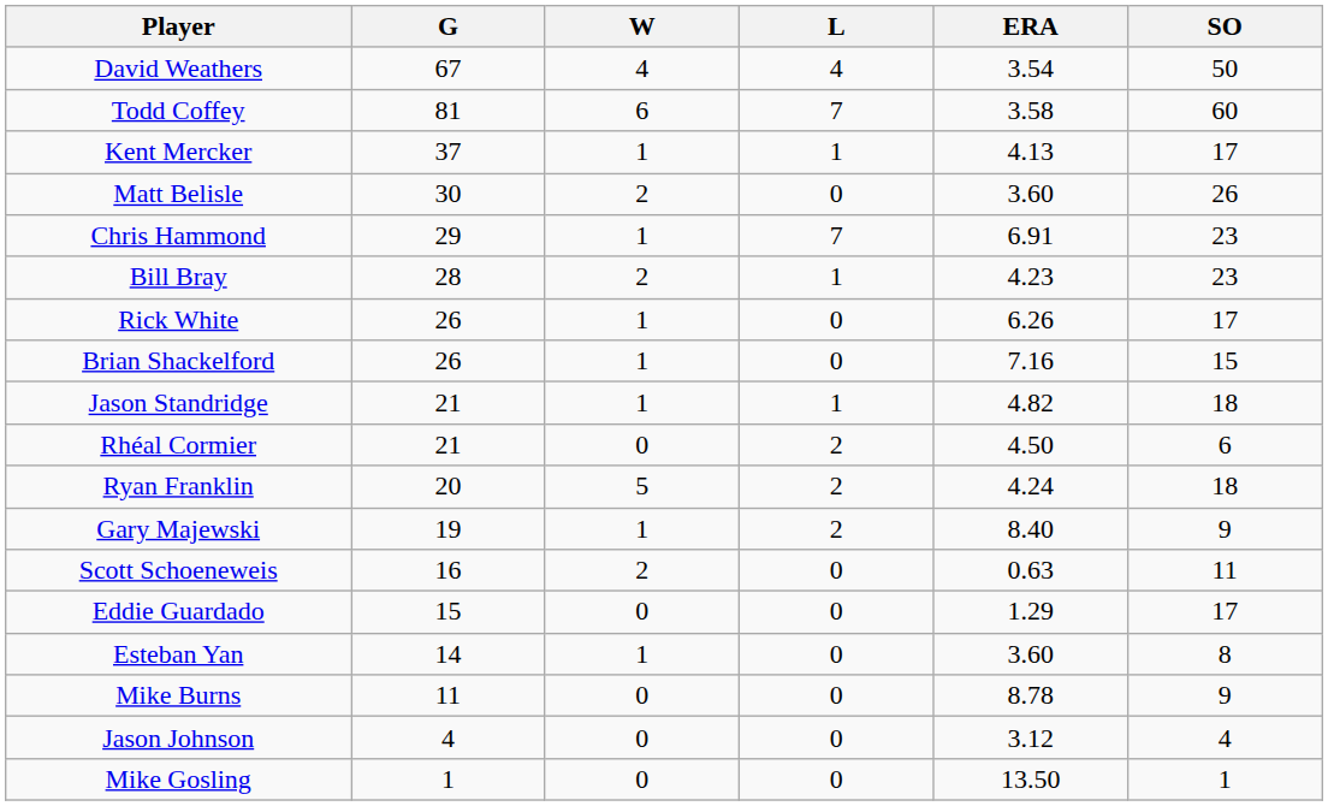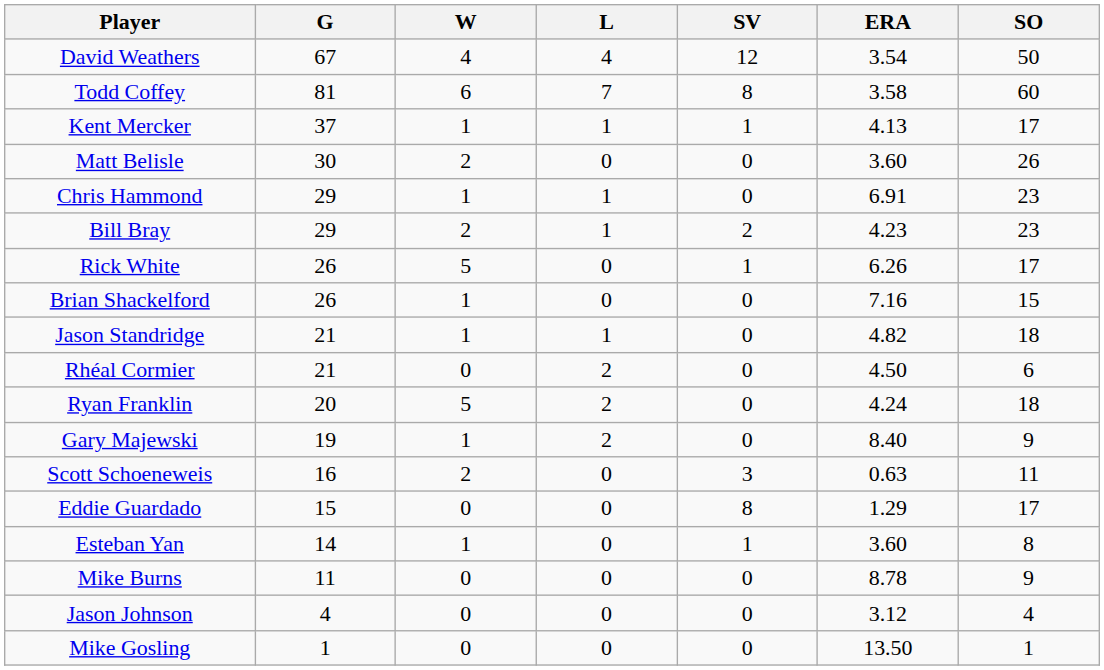+ column: SV | 12 | 8 | 1 | 0 | 0 | 2 | 1 | 0 | 0 | 0 | 0 | 0 | 3 | 8 | 1 | 0 | 0 | 0
Chris Hammond | L: 7 -> 1
Bill Bray | G: 28 -> 29
Rick White | W: 1 -> 5
